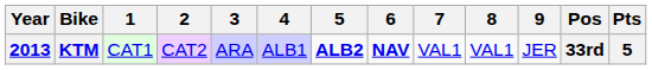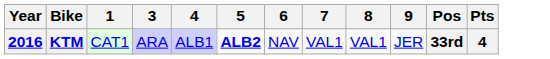- column: 2 | CAT2
KTM | Year: 2013 -> 2016
KTM | 6: bold -> normal
KTM | Pts: 5 -> 4
